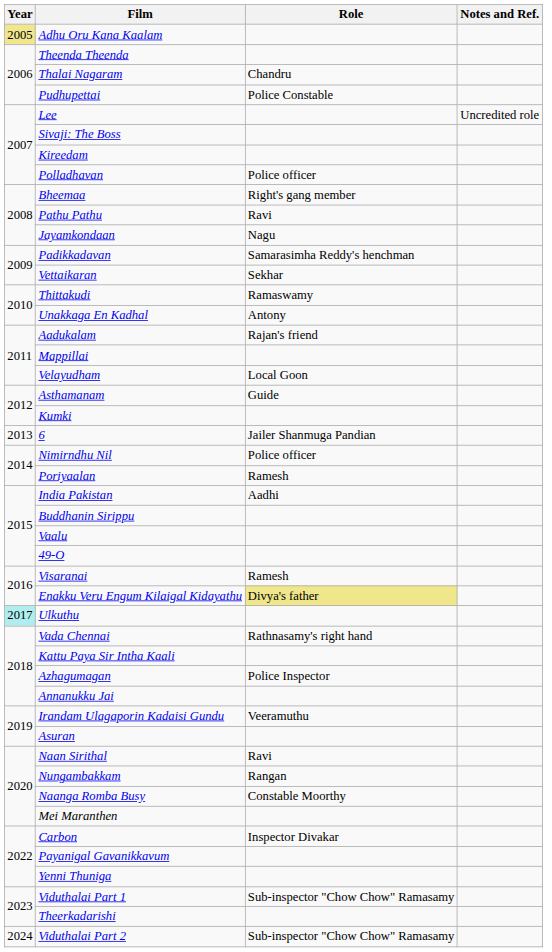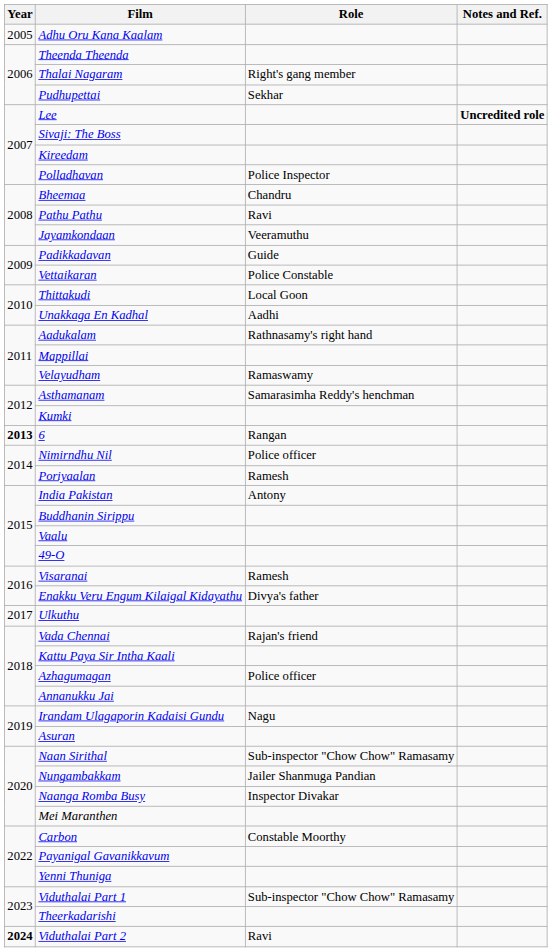Adhu Oru Kana Kaalam | Year: khaki background -> no background
Thalai Nagaram | Role: Chandru -> Right's gang member
Pudhupettai | Role: Police Constable -> Sekhar
Lee | Notes and Ref.: normal -> bold
Polladhavan | Role: Police officer -> Police Inspector
Bheemaa | Role: Right's gang member -> Chandru
Jayamkondaan | Role: Nagu -> Veeramuthu
Padikkadavan | Role: Samarasimha Reddy's henchman -> Guide
Vettaikaran | Role: Sekhar -> Police Constable
Thittakudi | Role: Ramaswamy -> Local Goon
Unakkaga En Kadhal | Role: Antony -> Aadhi
Aadukalam | Role: Rajan's friend -> Rathnasamy's right hand
Velayudham | Role: Local Goon -> Ramaswamy
Asthamanam | Role: Guide -> Samarasimha Reddy's henchman
6 | Year: normal -> bold
6 | Role: Jailer Shanmuga Pandian -> Rangan
India Pakistan | Role: Aadhi -> Antony
Enakku Veru Engum Kilaigal Kidayathu | Role: khaki background -> no background
Ulkuthu | Year: paleturquoise background -> no background
Vada Chennai | Role: Rathnasamy's right hand -> Rajan's friend
Azhagumagan | Role: Police Inspector -> Police officer
Irandam Ulagaporin Kadaisi Gundu | Role: Veeramuthu -> Nagu
Naan Sirithal | Role: Ravi -> Sub-inspector "Chow Chow" Ramasamy
Nungambakkam | Role: Rangan -> Jailer Shanmuga Pandian
Naanga Romba Busy | Role: Constable Moorthy -> Inspector Divakar
Carbon | Role: Inspector Divakar -> Constable Moorthy
Viduthalai Part 2 | Year: normal -> bold
Viduthalai Part 2 | Role: Sub-inspector "Chow Chow" Ramasamy -> Ravi
